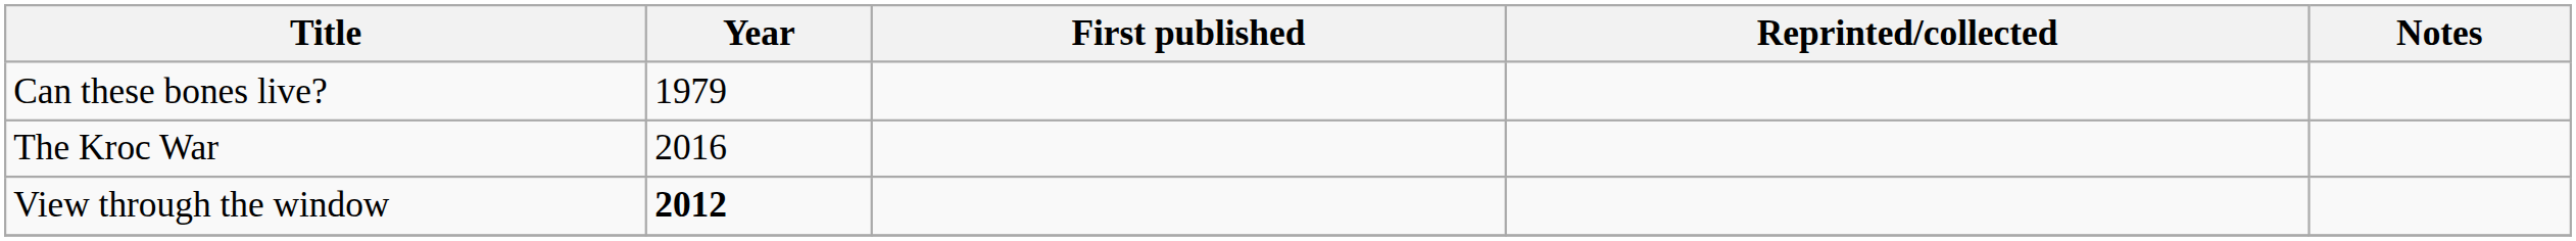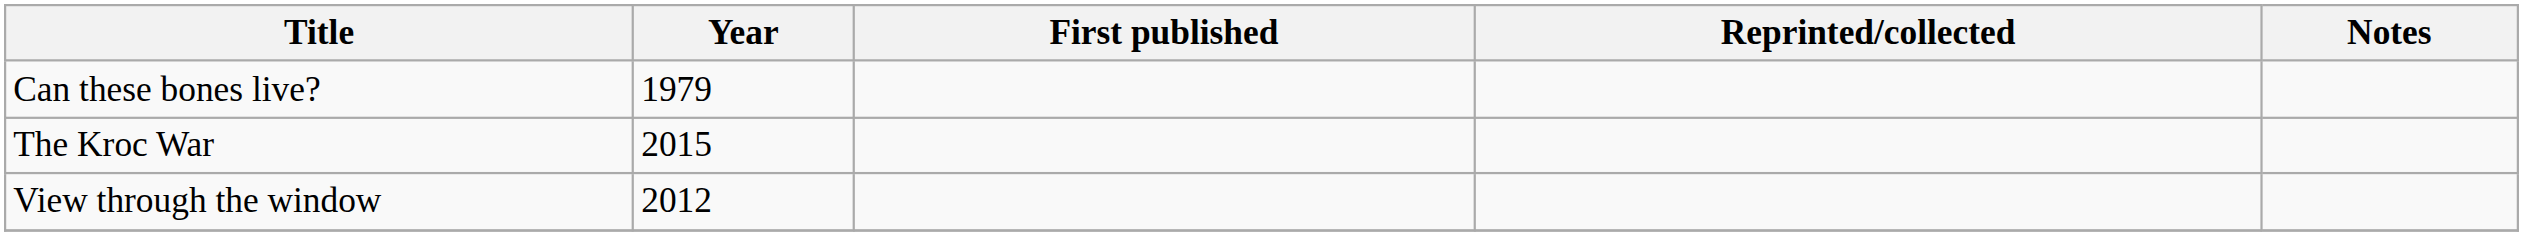The Kroc War | Year: 2016 -> 2015
View through the window | Year: bold -> normal
